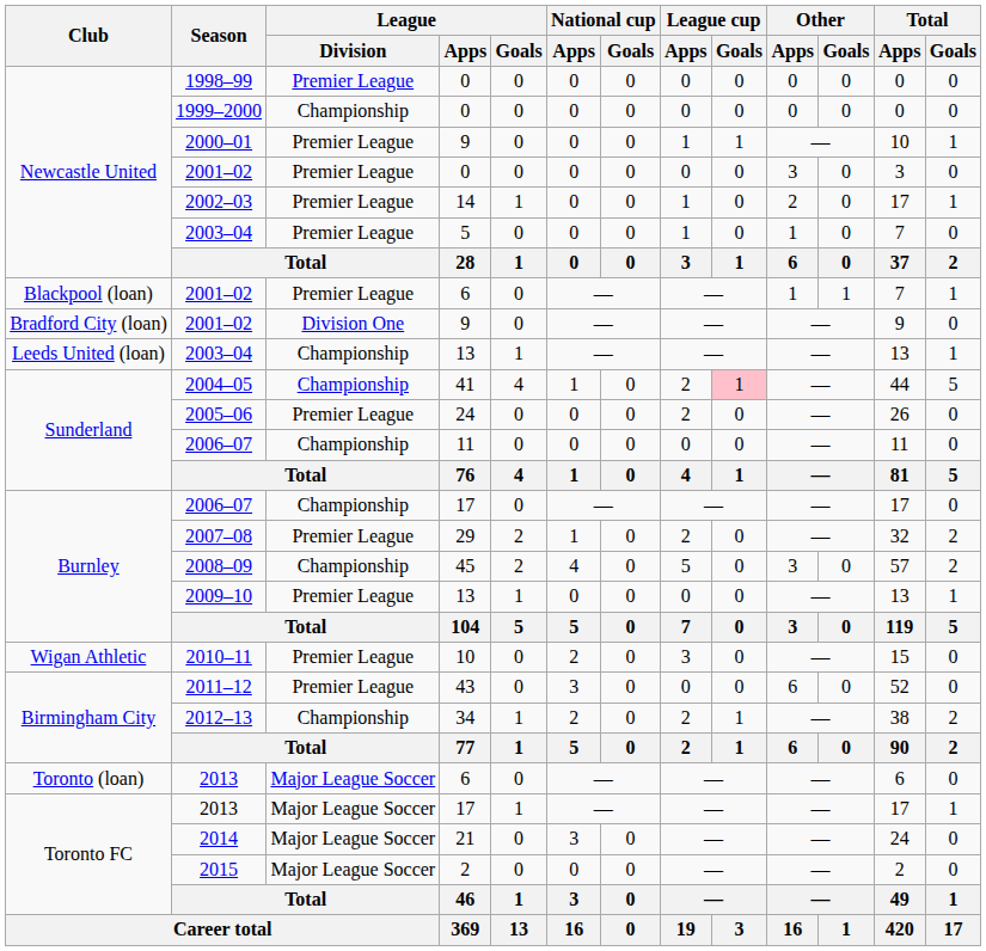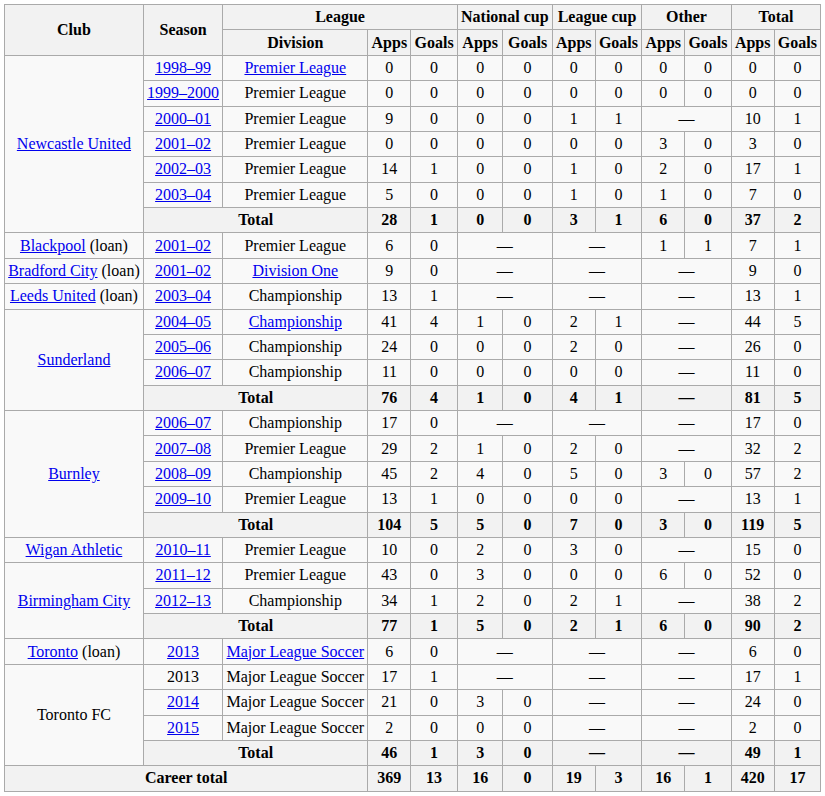1999–2000 | League / Division: Championship -> Premier League
2004–05 | League cup / Goals: pink background -> no background
2005–06 | League / Division: Premier League -> Championship
